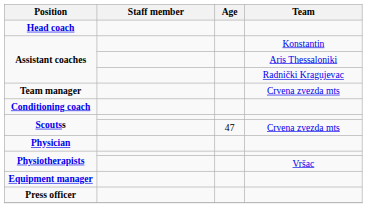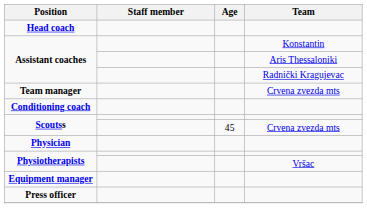Scoutss / Crvena zvezda mts | Age: 47 -> 45
